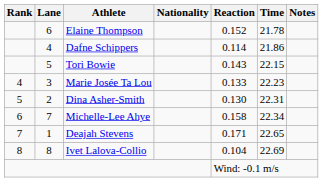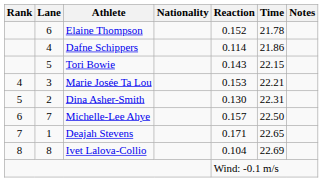Marie Josée Ta Lou | Reaction: 0.133 -> 0.153
Marie Josée Ta Lou | Time: 22.23 -> 22.21
Michelle-Lee Ahye | Reaction: 0.158 -> 0.157
Michelle-Lee Ahye | Time: 22.34 -> 22.50
